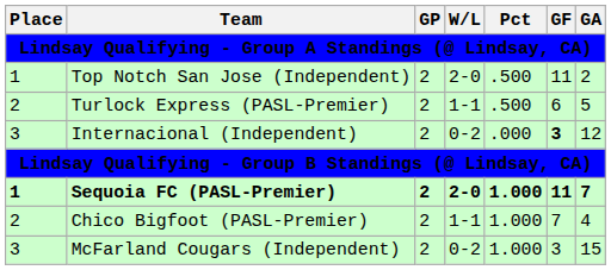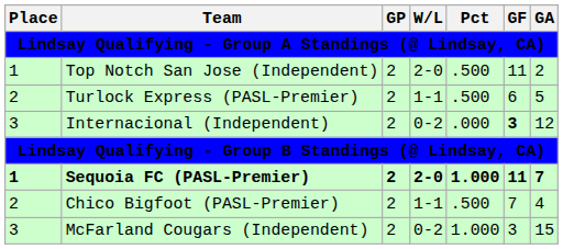Chico Bigfoot (PASL-Premier) | Pct: 1.000 -> .500
